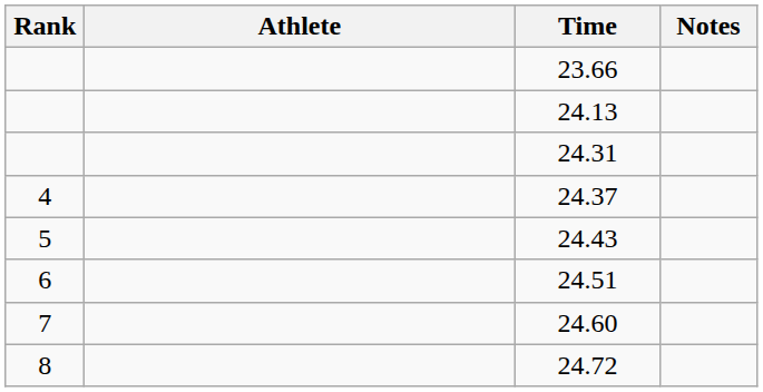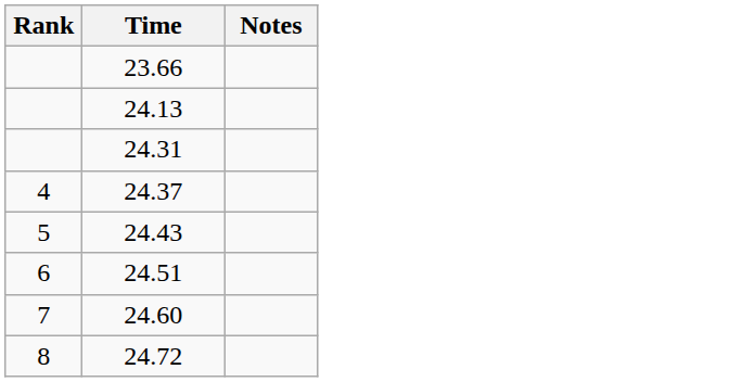- column: Athlete
